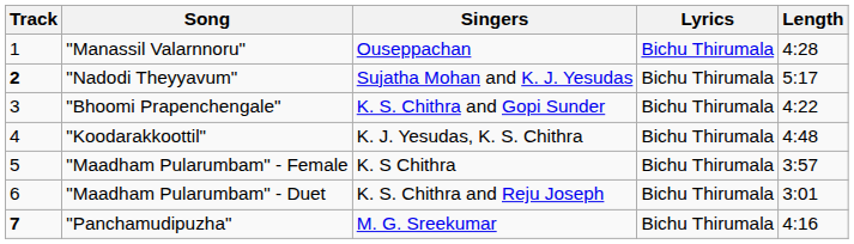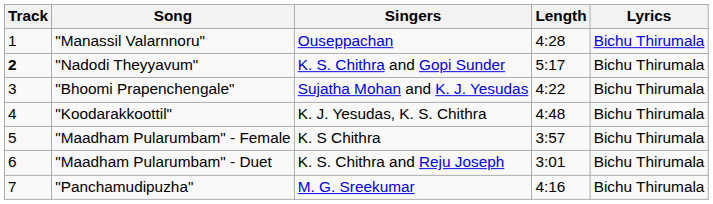columns swapped: Length <-> Lyrics
"Nadodi Theyyavum" | Singers: Sujatha Mohan and K. J. Yesudas -> K. S. Chithra and Gopi Sunder
"Bhoomi Prapenchengale" | Singers: K. S. Chithra and Gopi Sunder -> Sujatha Mohan and K. J. Yesudas
"Panchamudipuzha" | Track: bold -> normal
